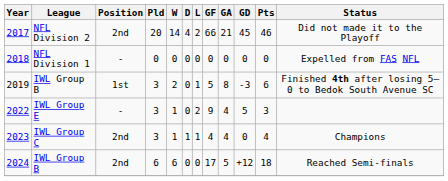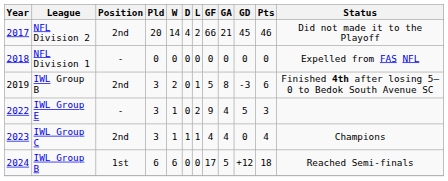2019 | Position: 1st -> 2nd
2024 | Position: 2nd -> 1st
